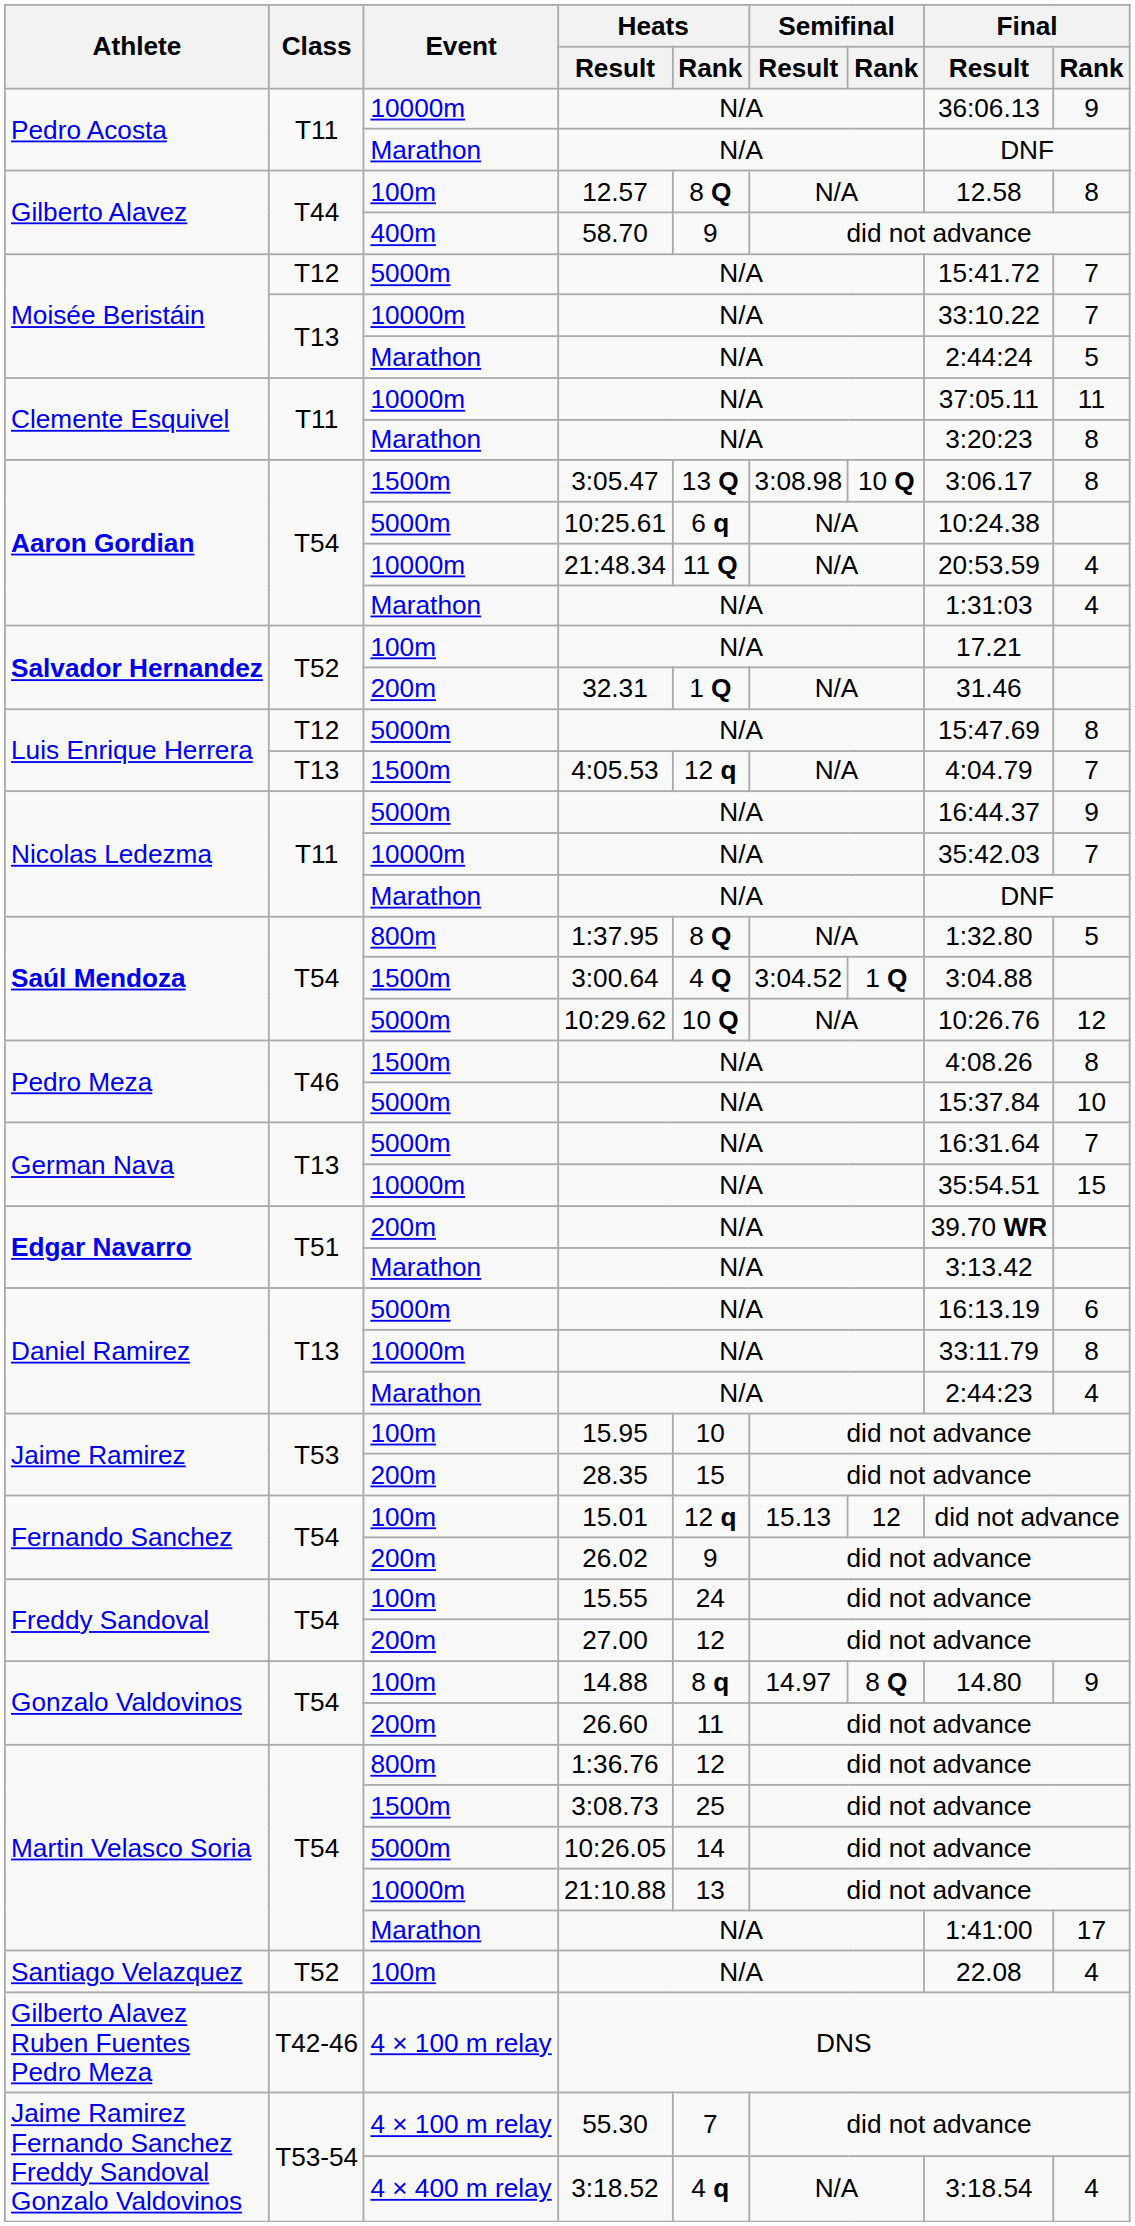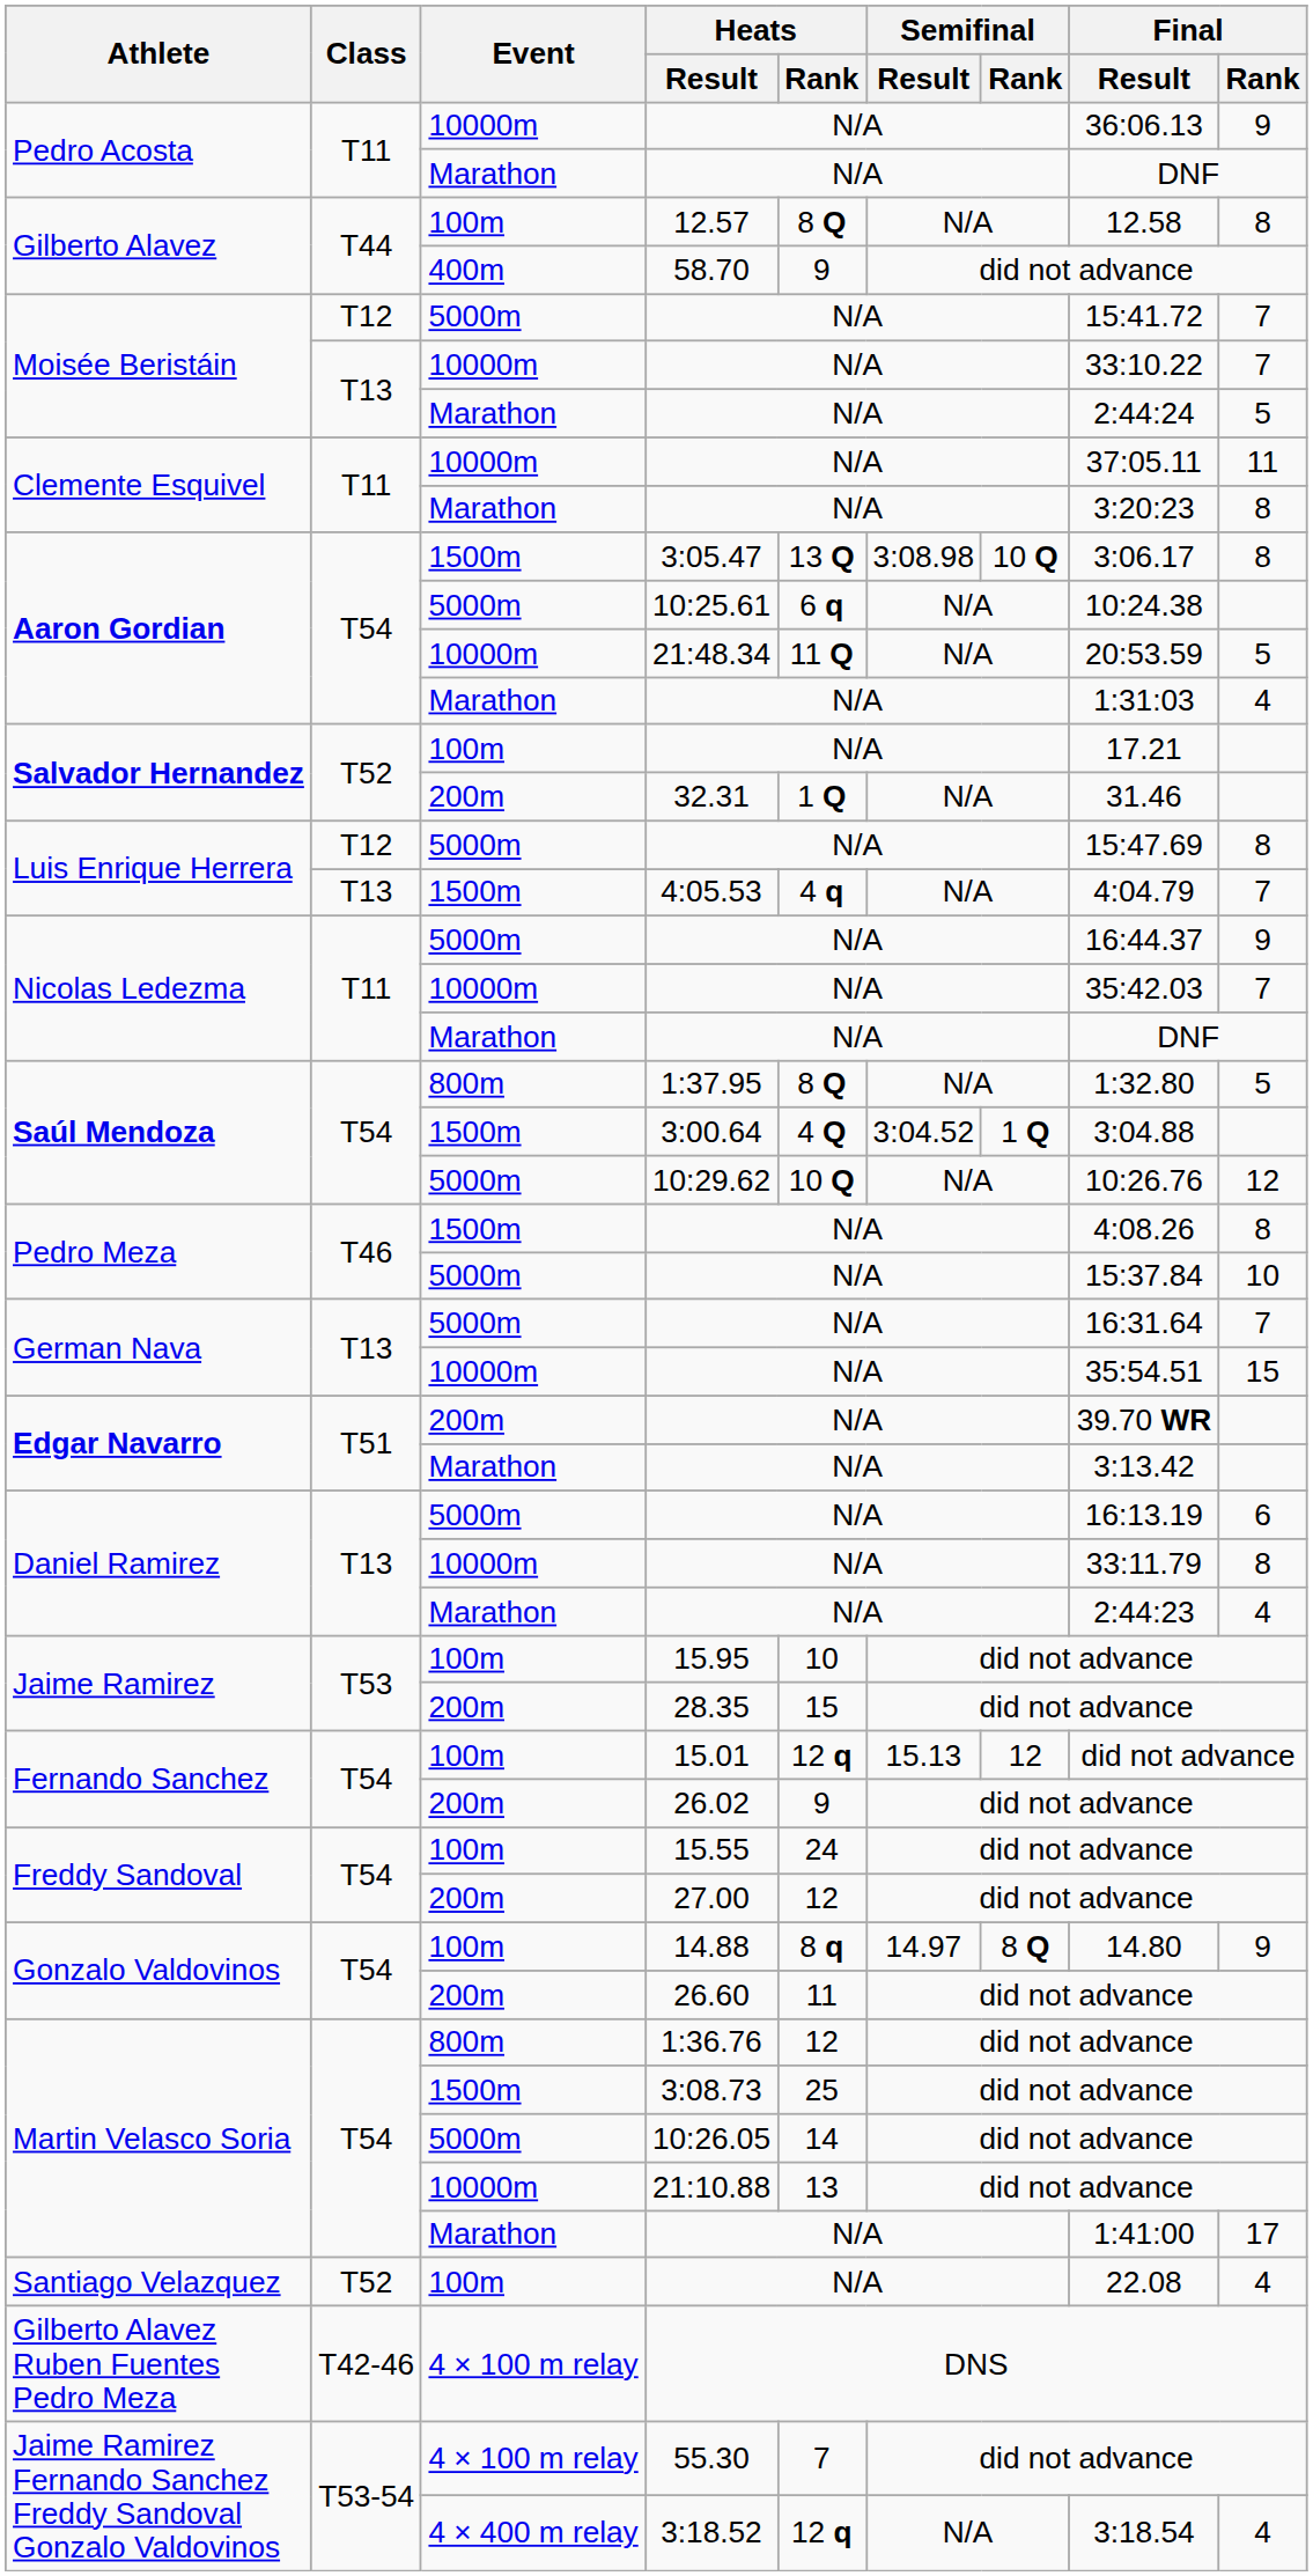21:48.34 | Final / Rank: 4 -> 5
4:05.53 | Heats / Rank: 12 q -> 4 q
3:18.52 | Heats / Rank: 4 q -> 12 q
